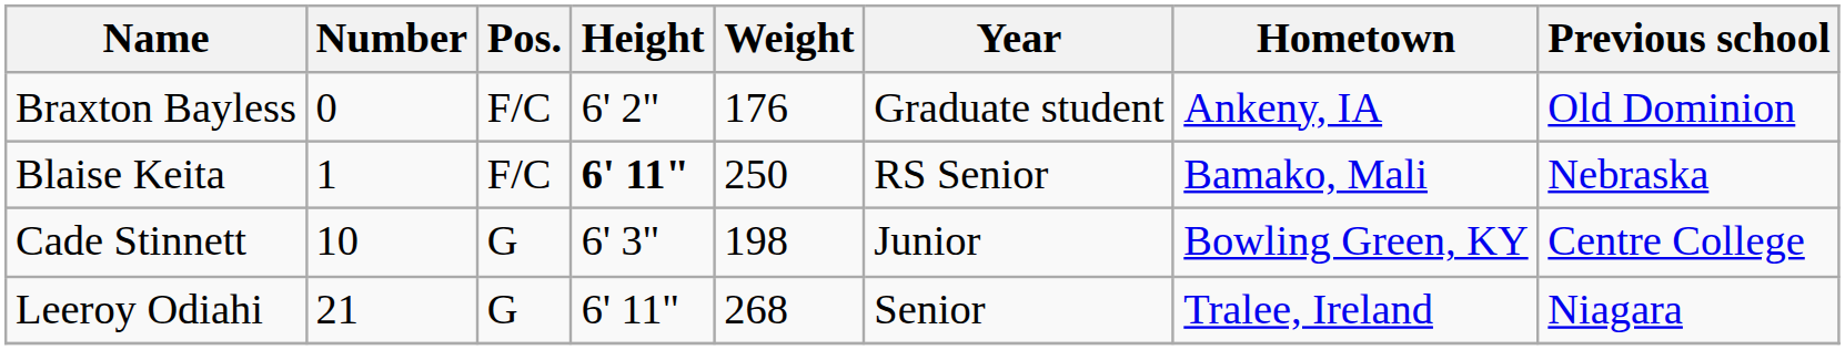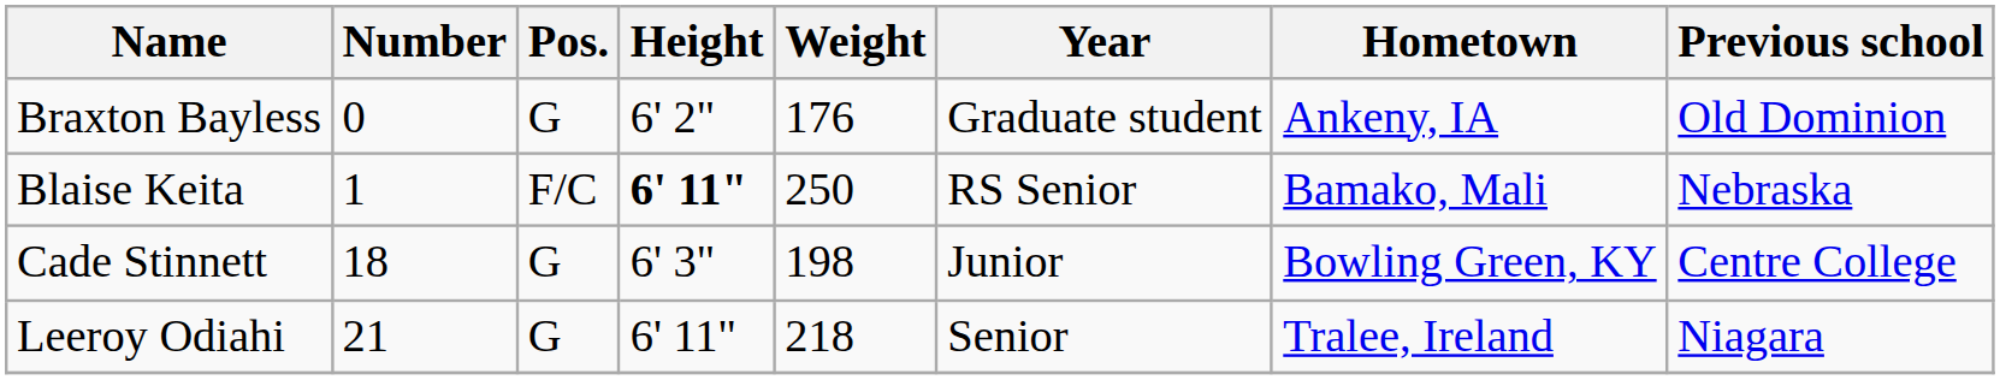Braxton Bayless | Pos.: F/C -> G
Cade Stinnett | Number: 10 -> 18
Leeroy Odiahi | Weight: 268 -> 218
